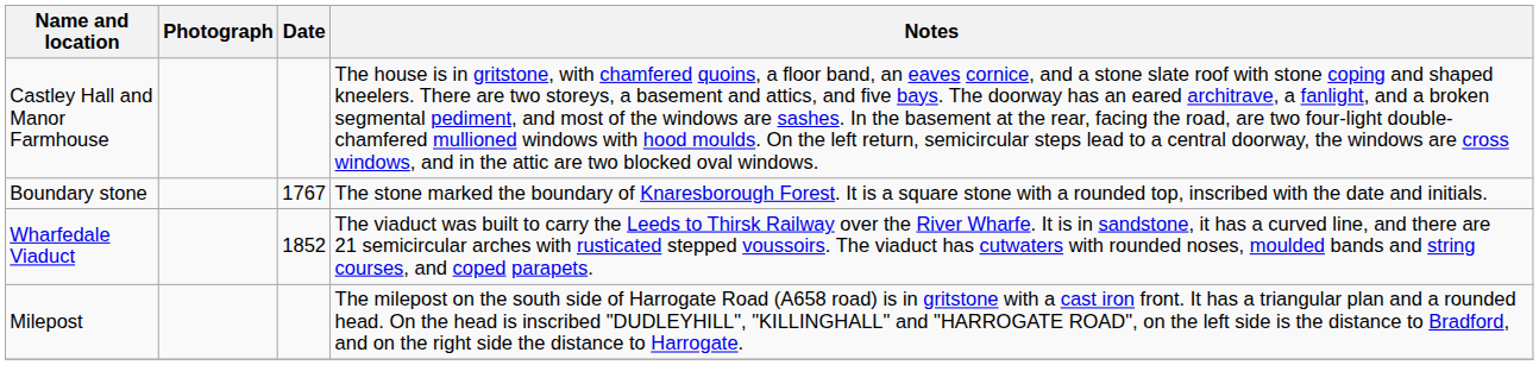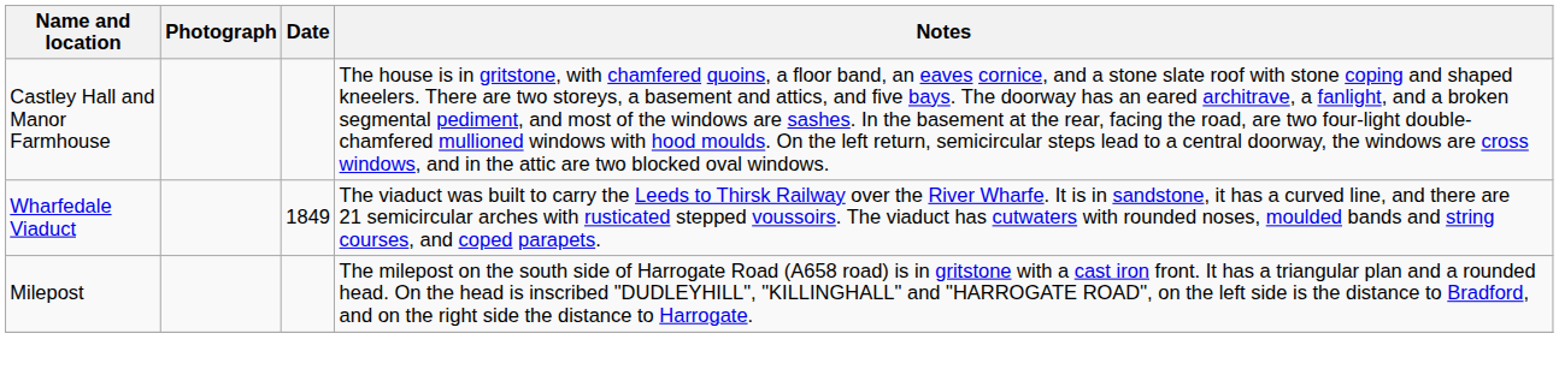- row: Boundary stone | 1767 | The stone marked the boundary of Knaresborough Forest. It is a square stone with a rounded top, inscribed with the date and initials.
Wharfedale Viaduct | Date: 1852 -> 1849
